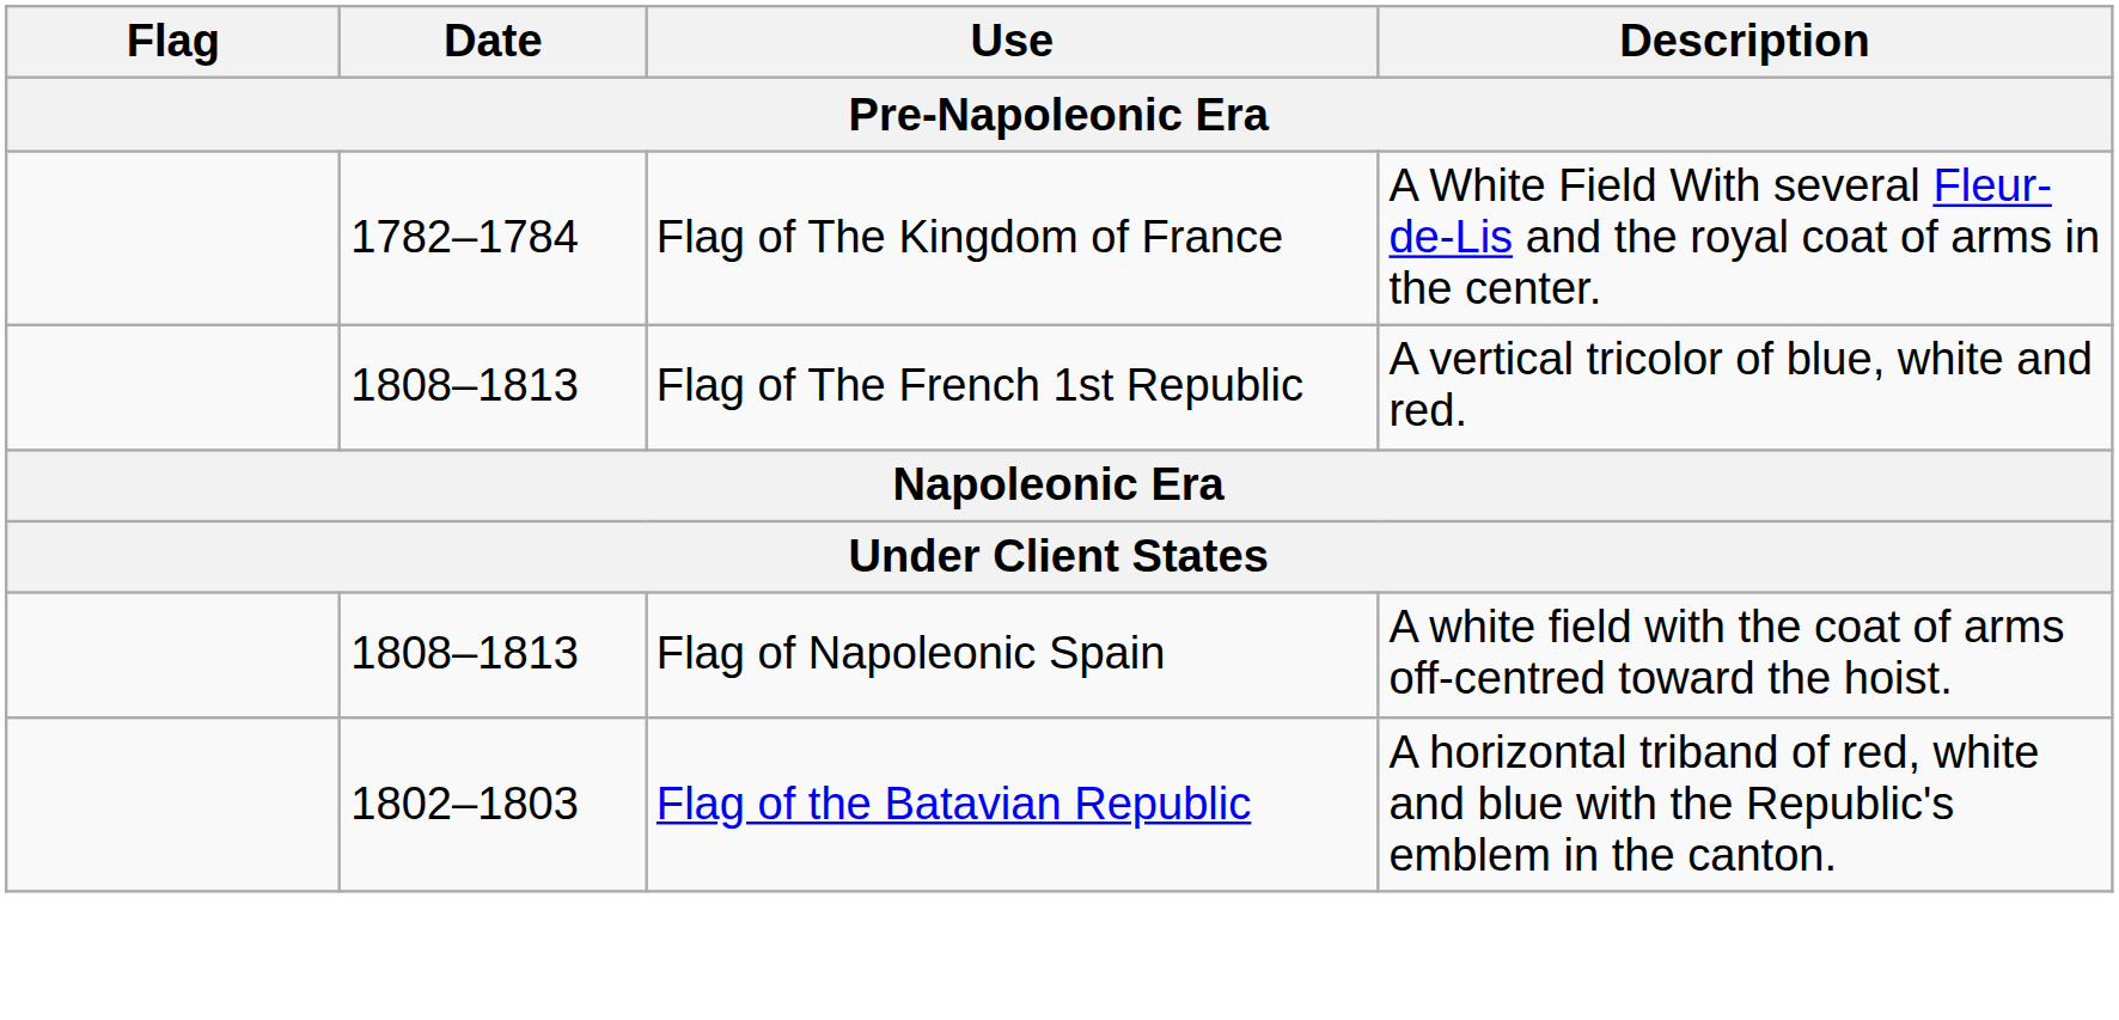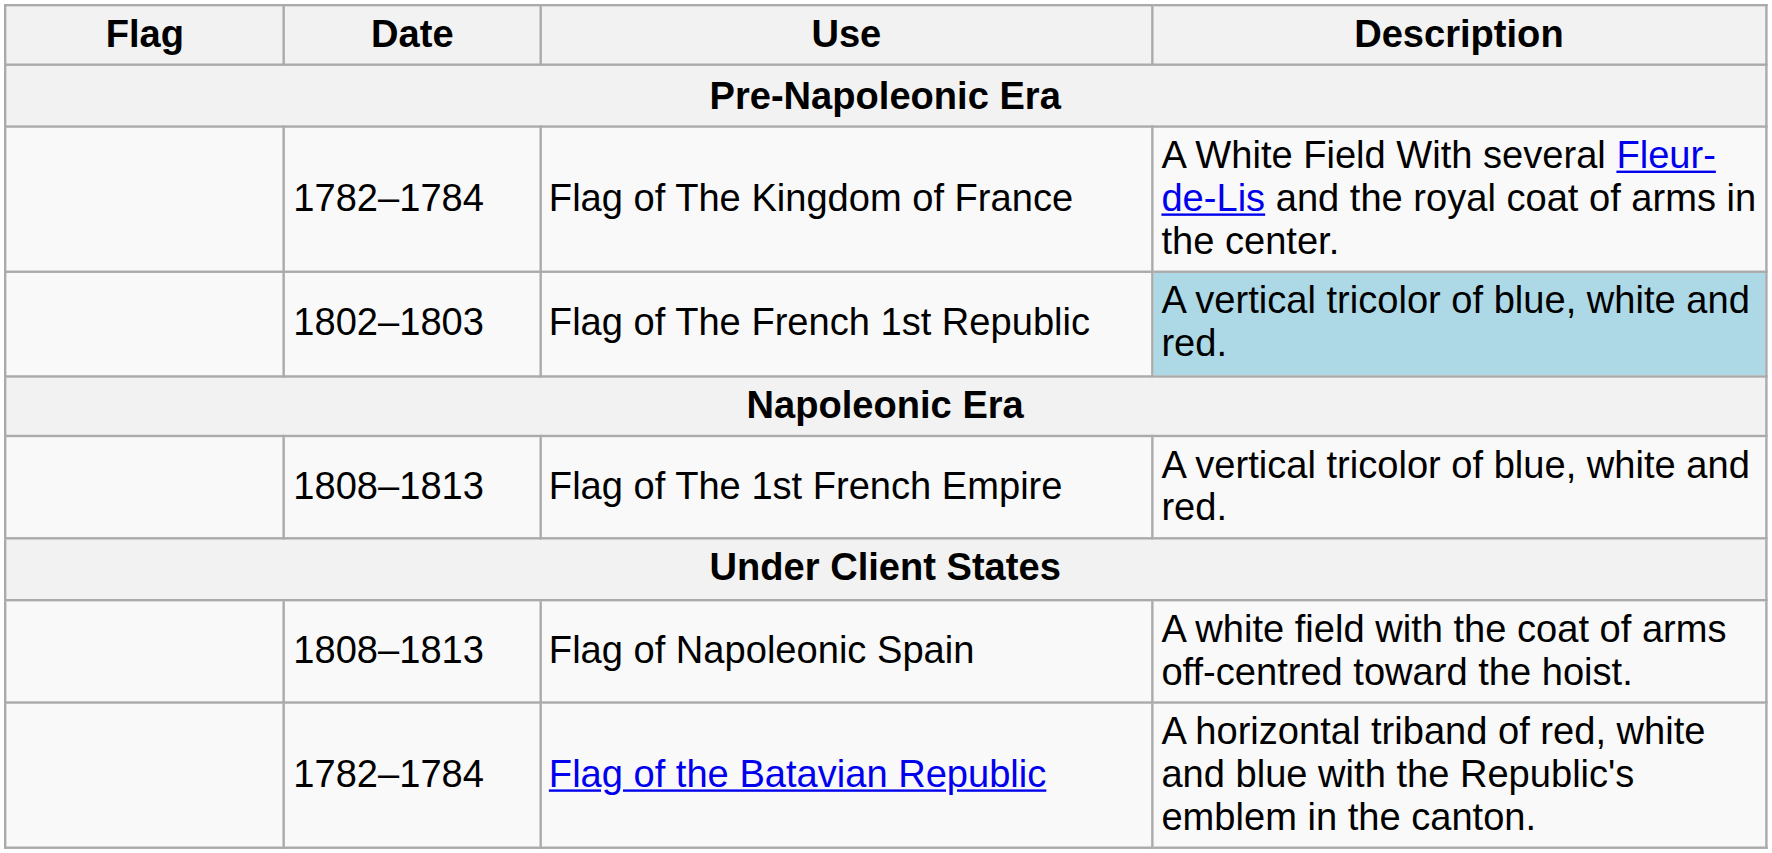Flag of The French 1st Republic | Date: 1808–1813 -> 1802–1803
Flag of The French 1st Republic | Description: no background -> lightblue background
+ row: 1808–1813 | Flag of The 1st French Empire | A vertical tricolor of blue, white and red.
Flag of the Batavian Republic | Date: 1802–1803 -> 1782–1784
